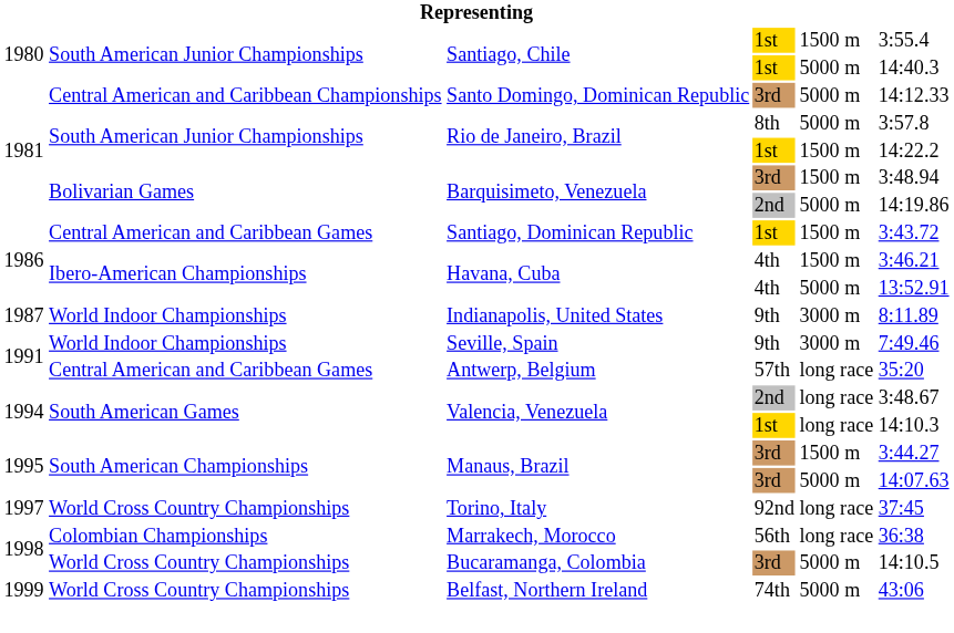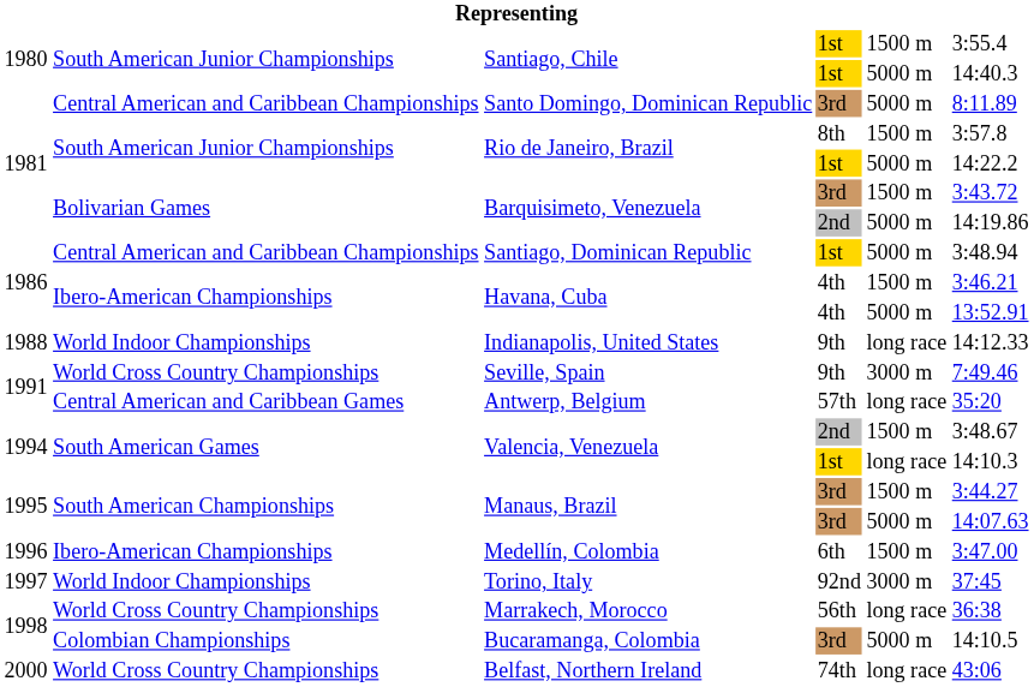Santo Domingo, Dominican Republic | column 6: 14:12.33 -> 8:11.89
Rio de Janeiro, Brazil / 8th | column 5: 5000 m -> 1500 m
Rio de Janeiro, Brazil / 1st | column 5: 1500 m -> 5000 m
Barquisimeto, Venezuela / 3rd | column 6: 3:48.94 -> 3:43.72
Santiago, Dominican Republic | column 2: Central American and Caribbean Games -> Central American and Caribbean Championships
Santiago, Dominican Republic | column 5: 1500 m -> 5000 m
Santiago, Dominican Republic | column 6: 3:43.72 -> 3:48.94
Indianapolis, United States | column 1: 1987 -> 1988
Indianapolis, United States | column 5: 3000 m -> long race
Indianapolis, United States | column 6: 8:11.89 -> 14:12.33
Seville, Spain | column 2: World Indoor Championships -> World Cross Country Championships
Valencia, Venezuela / 2nd | column 5: long race -> 1500 m
+ row: 1996 | Ibero-American Championships | Medellín, Colombia | 6th | 1500 m | 3:47.00
Torino, Italy | column 2: World Cross Country Championships -> World Indoor Championships
Torino, Italy | column 5: long race -> 3000 m
Marrakech, Morocco | column 2: Colombian Championships -> World Cross Country Championships
Bucaramanga, Colombia | column 2: World Cross Country Championships -> Colombian Championships
Belfast, Northern Ireland | column 1: 1999 -> 2000
Belfast, Northern Ireland | column 5: 5000 m -> long race
